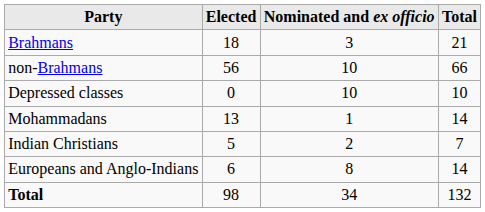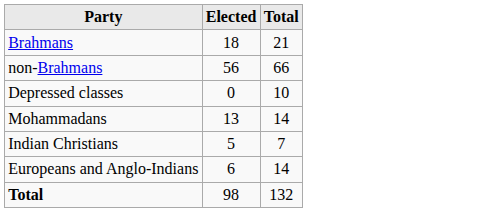- column: Nominated and ex officio | 3 | 10 | 10 | 1 | 2 | 8 | 34
